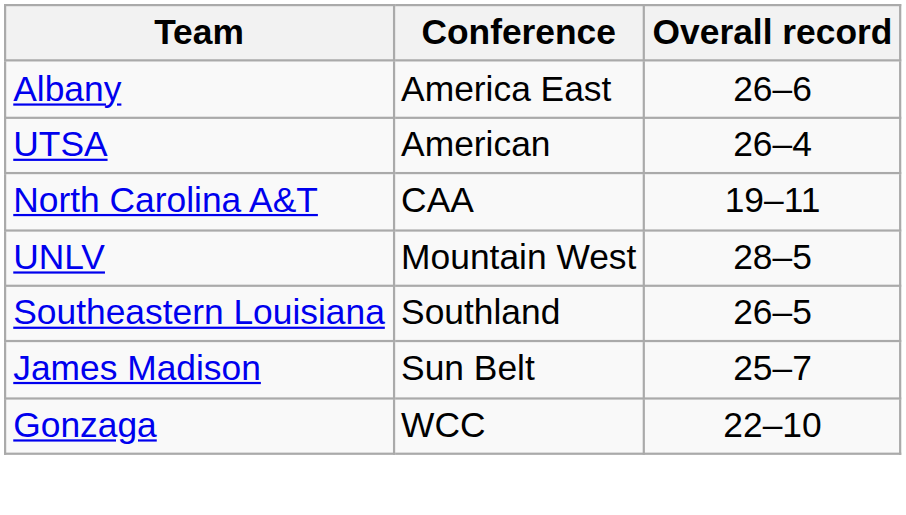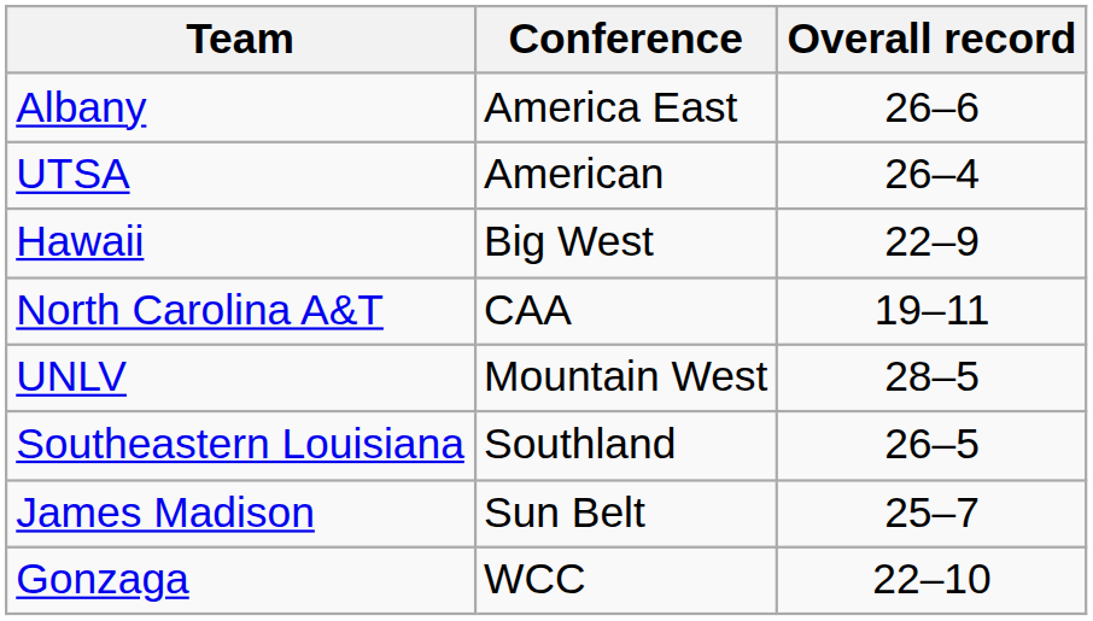+ row: Hawaii | Big West | 22–9
